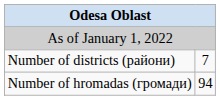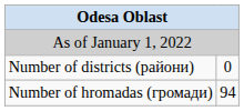Number of districts (райони) | column 2: 7 -> 0
